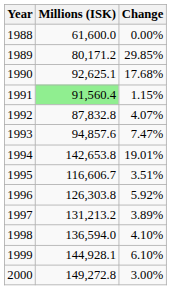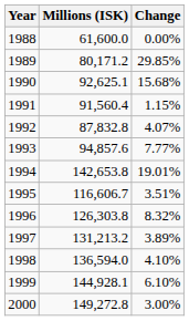1990 | Change: 17.68% -> 15.68%
1991 | Millions (ISK): lightgreen background -> no background
1993 | Change: 7.47% -> 7.77%
1996 | Change: 5.92% -> 8.32%
